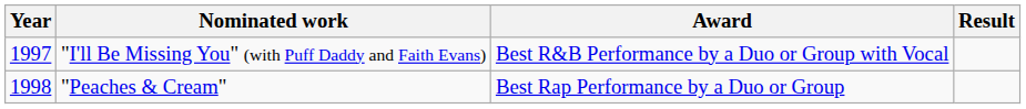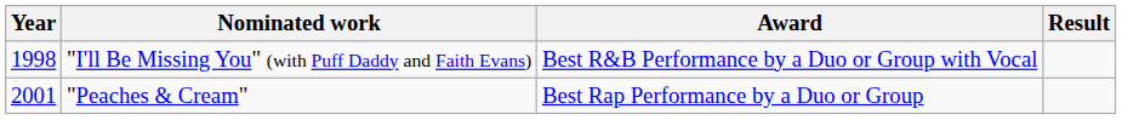"I'll Be Missing You" (with Puff Daddy and Faith Evans) | Year: 1997 -> 1998
"Peaches & Cream" | Year: 1998 -> 2001
